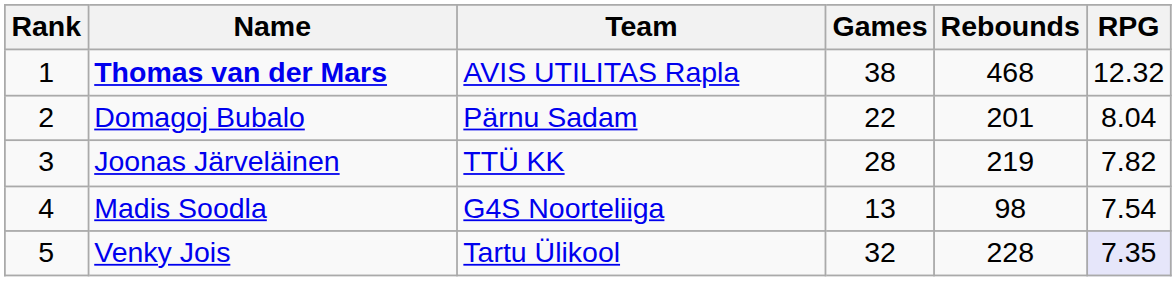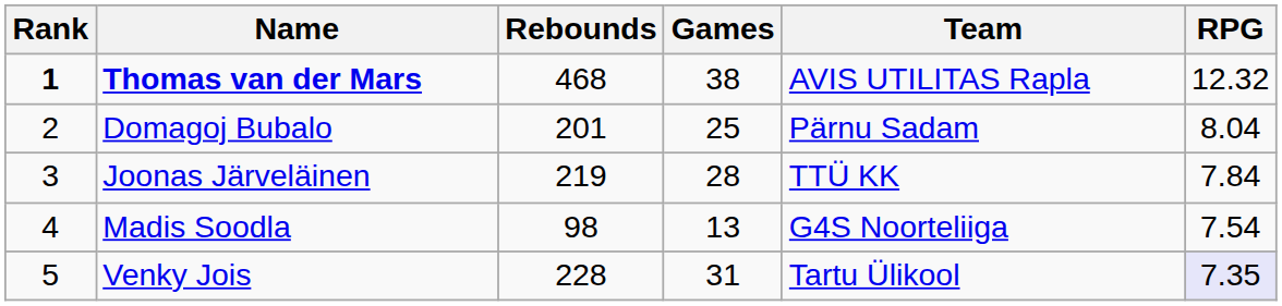columns swapped: Team <-> Rebounds
Thomas van der Mars | Rank: normal -> bold
Domagoj Bubalo | Games: 22 -> 25
Joonas Järveläinen | RPG: 7.82 -> 7.84
Venky Jois | Games: 32 -> 31
